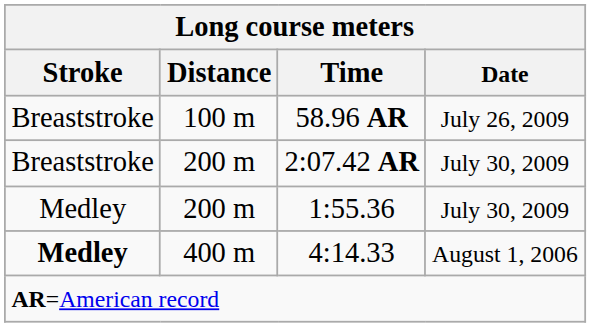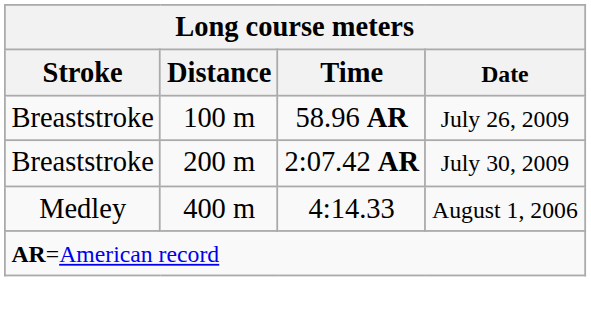- row: Medley | 200 m | 1:55.36 | July 30, 2009
4:14.33 | Stroke: bold -> normal
